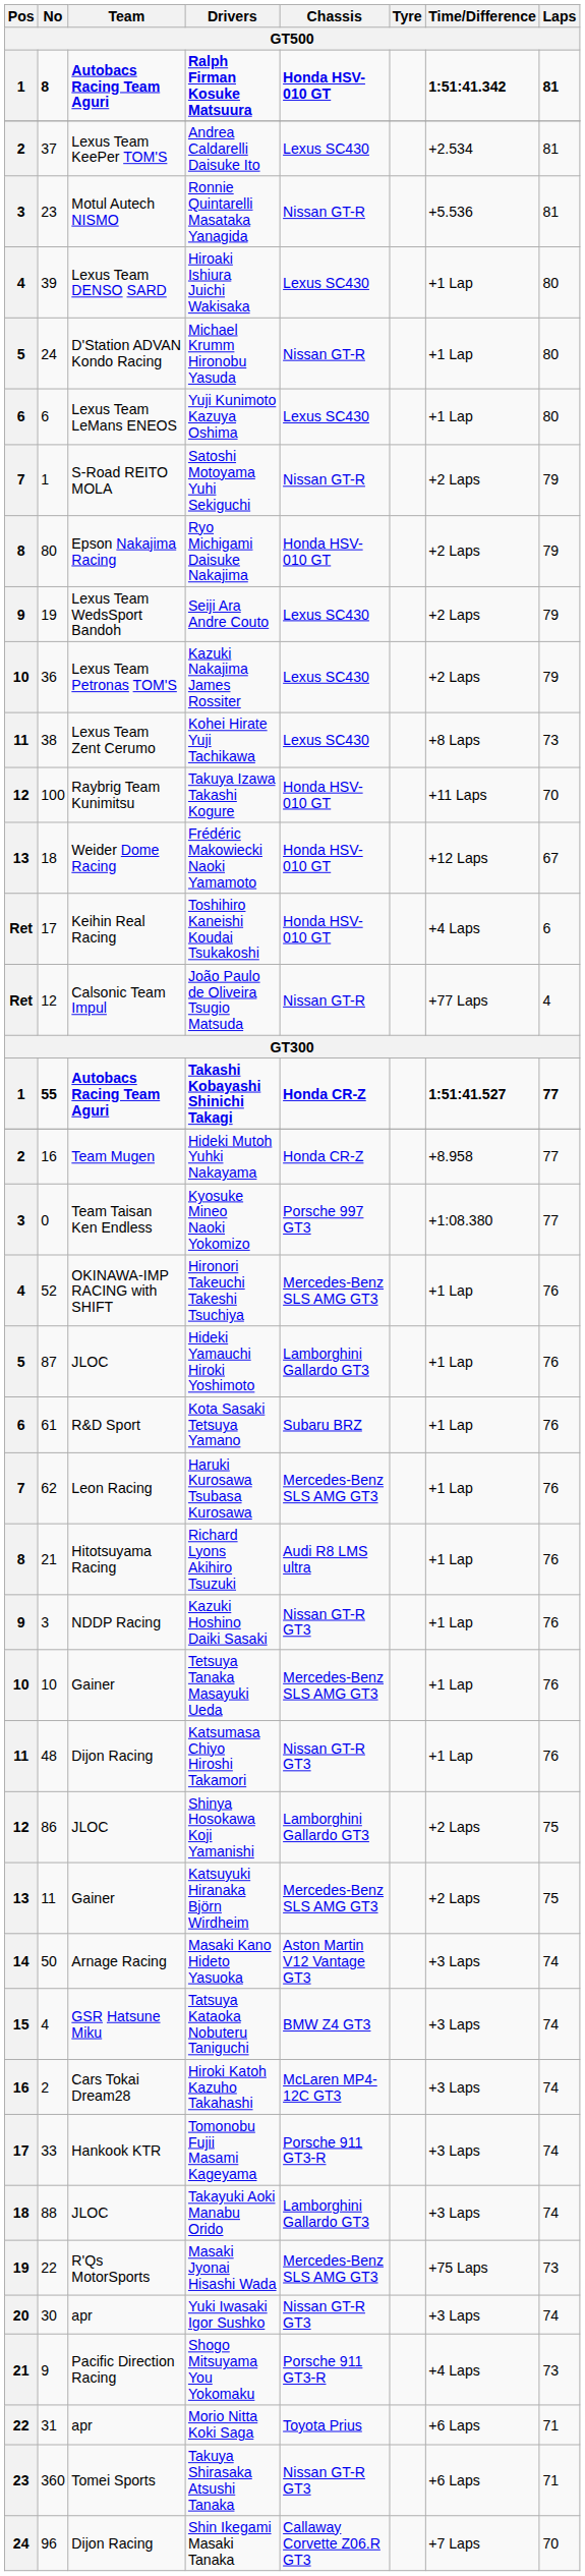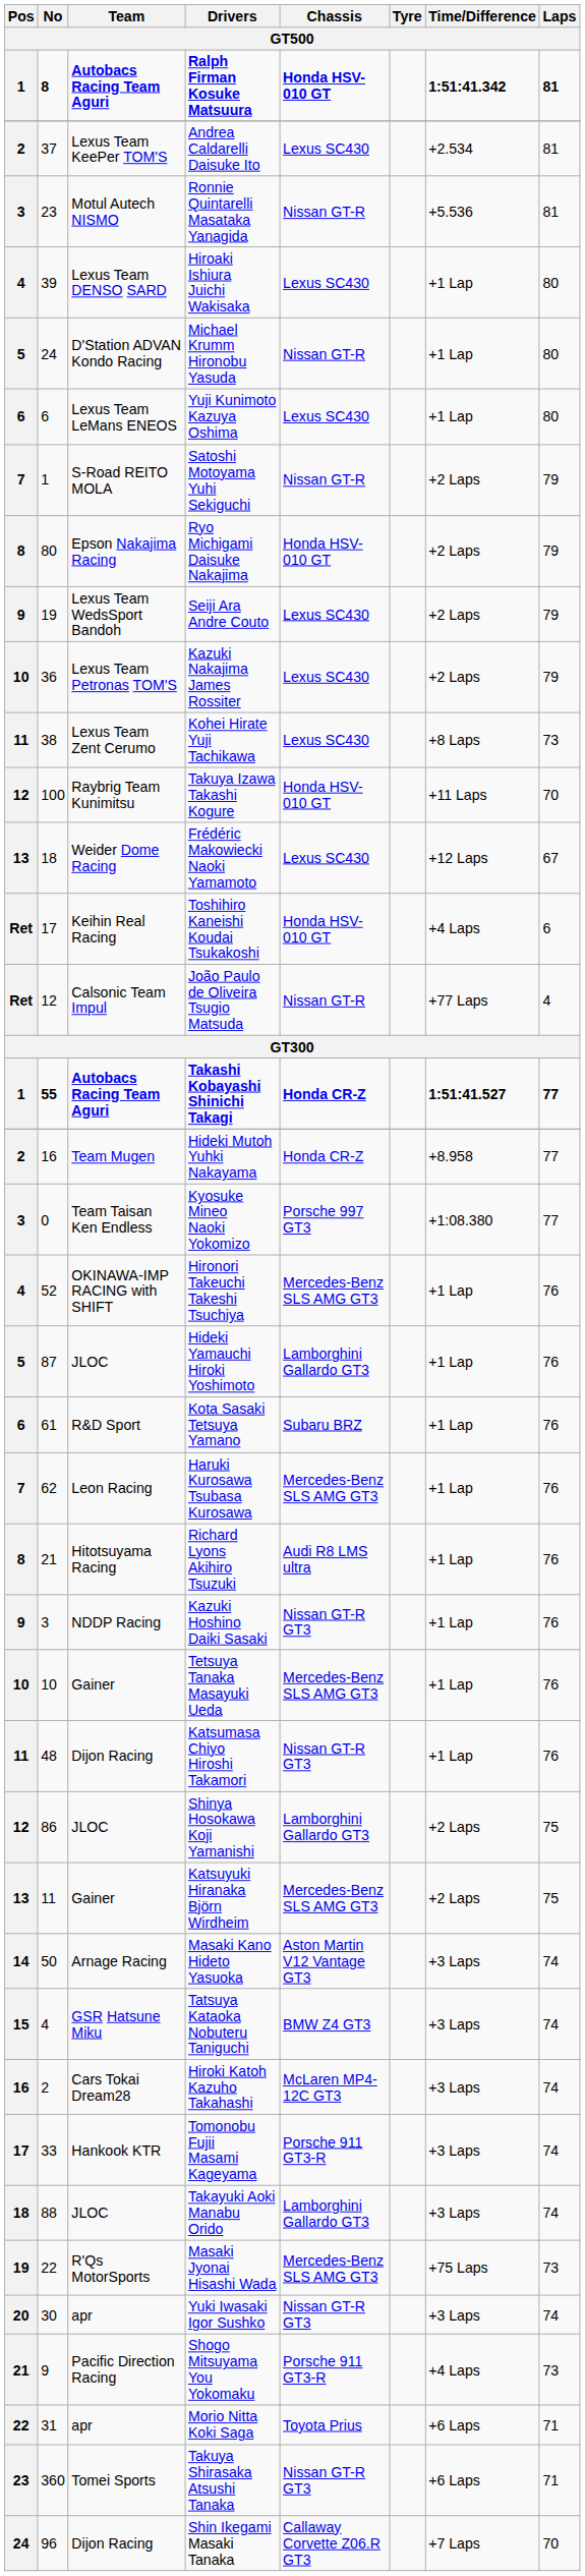Frédéric Makowiecki Naoki Yamamoto | Chassis: Honda HSV-010 GT -> Lexus SC430
